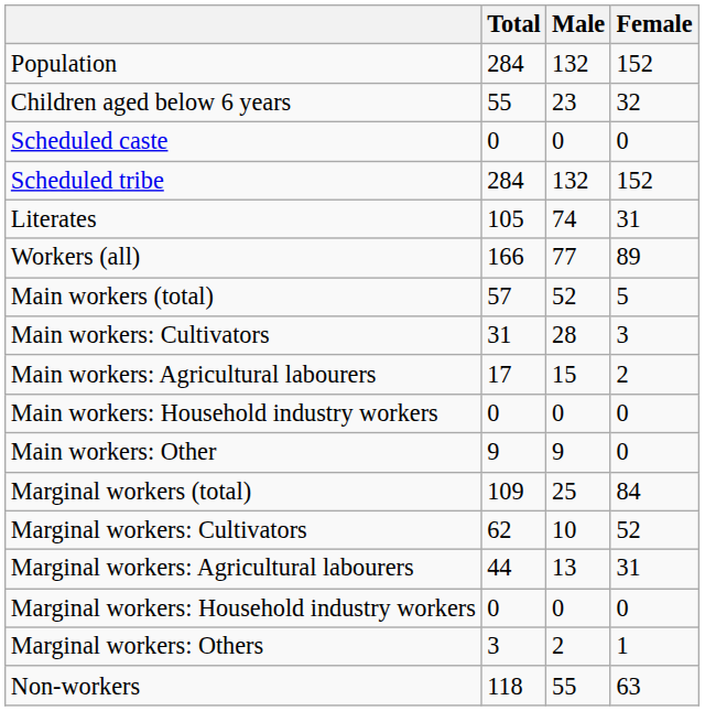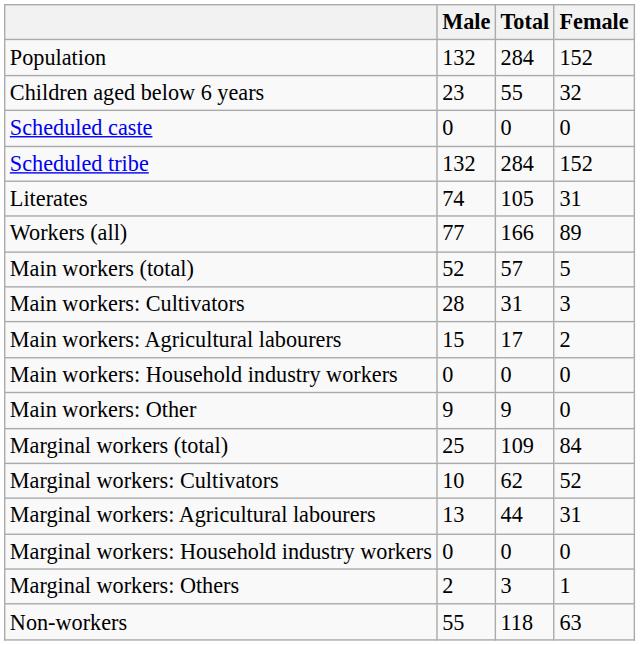columns swapped: Total <-> Male
